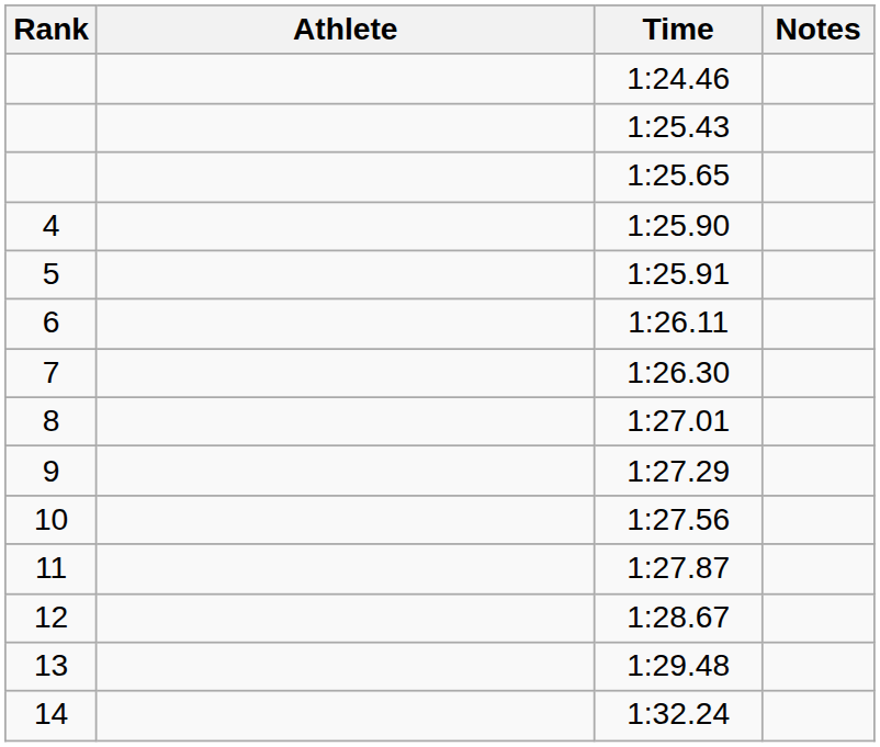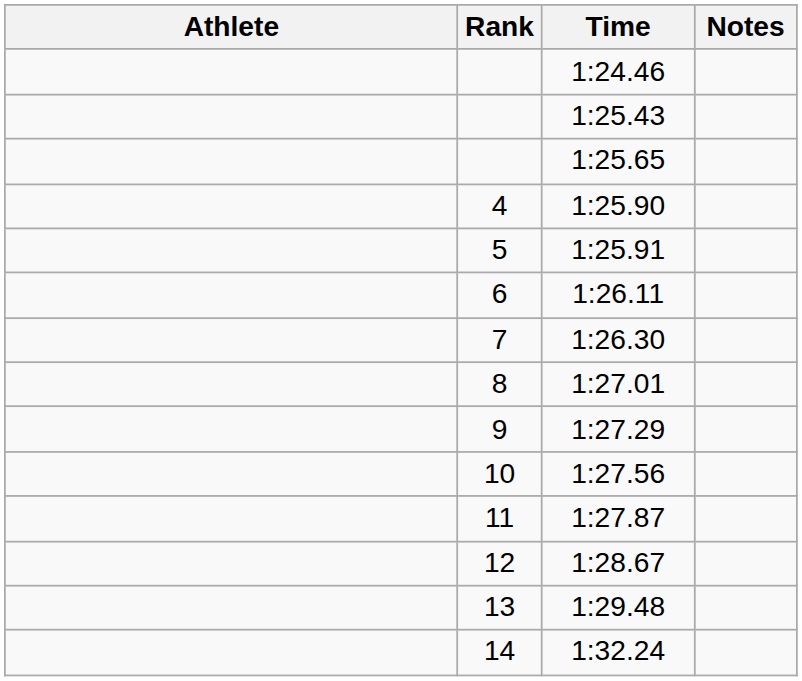columns swapped: Rank <-> Athlete
